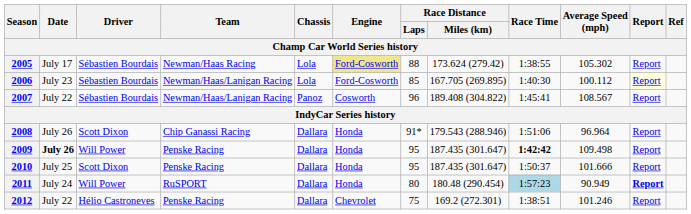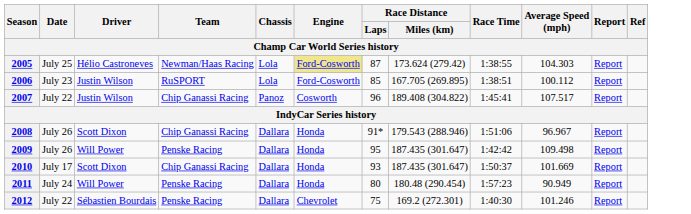2005 | Date: July 17 -> July 25
2005 | Driver: Sébastien Bourdais -> Hélio Castroneves
2005 | Race Distance / Laps: 88 -> 87
2005 | Average Speed (mph): 105.302 -> 104.303
2006 | Driver: Sébastien Bourdais -> Justin Wilson
2006 | Team: Newman/Haas/Lanigan Racing -> RuSPORT
2006 | Race Time: 1:40:30 -> 1:38:51
2006 | Report: lightyellow background -> no background
2007 | Driver: Sébastien Bourdais -> Justin Wilson
2007 | Team: Newman/Haas/Lanigan Racing -> Chip Ganassi Racing
2007 | Average Speed (mph): 108.567 -> 107.517
2008 | Average Speed (mph): 96.964 -> 96.967
2009 | Date: bold -> normal
2009 | Race Time: bold -> normal
2010 | Date: July 25 -> July 17
2010 | Team: Penske Racing -> Chip Ganassi Racing
2010 | Race Distance / Laps: 95 -> 93
2010 | Average Speed (mph): 101.666 -> 101.669
2011 | Team: RuSPORT -> Penske Racing
2011 | Race Time: lightblue background -> no background
2011 | Report: bold -> normal
2012 | Driver: Hélio Castroneves -> Sébastien Bourdais
2012 | Race Time: 1:38:51 -> 1:40:30
